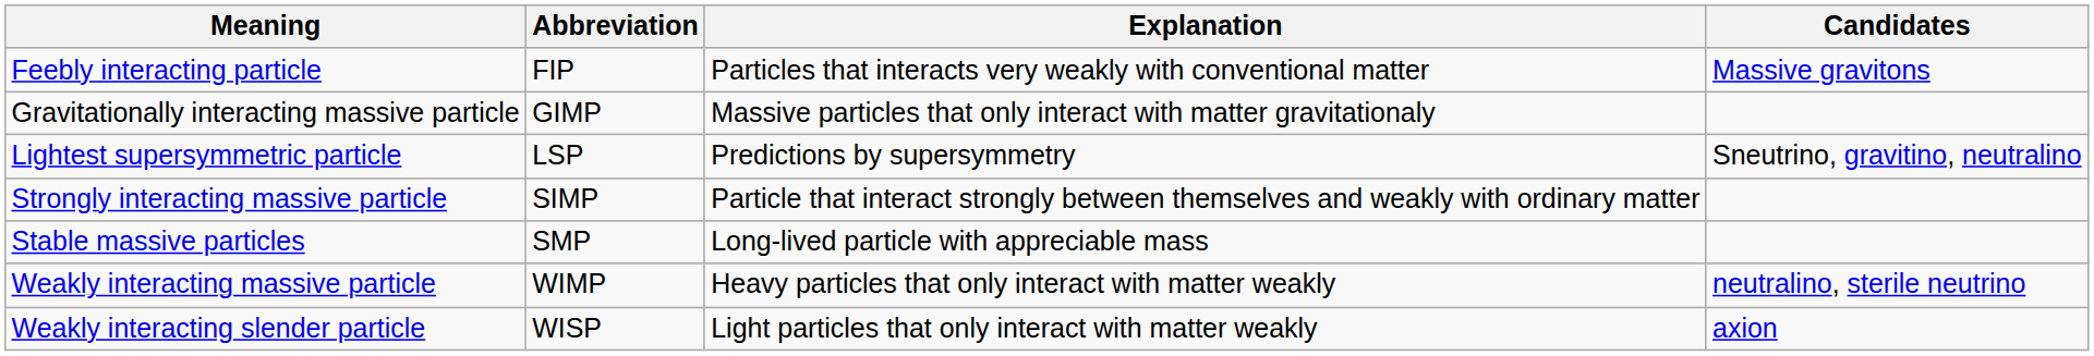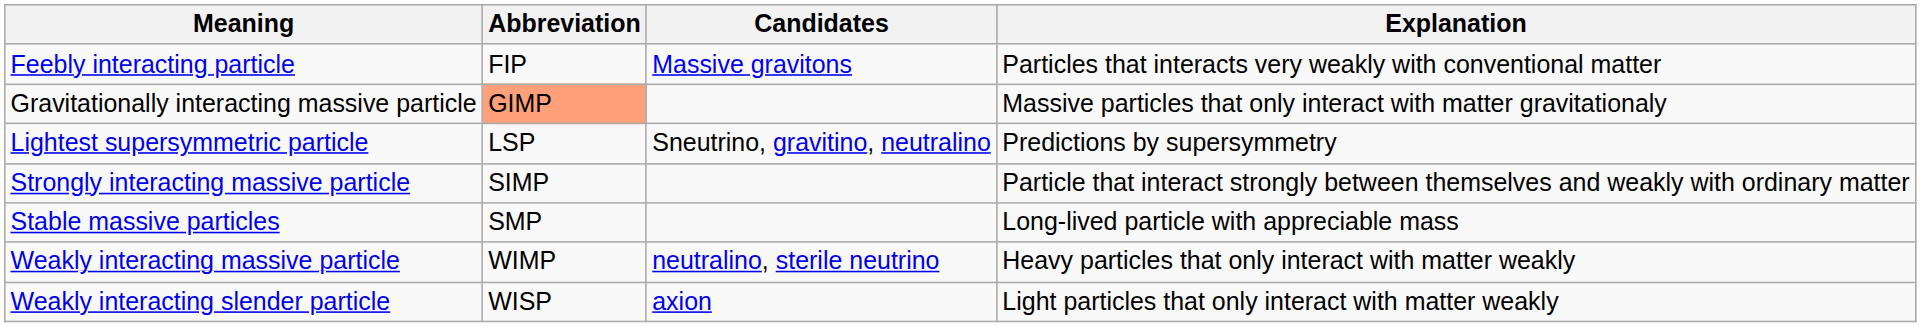columns swapped: Explanation <-> Candidates
Gravitationally interacting massive particle | Abbreviation: no background -> lightsalmon background
